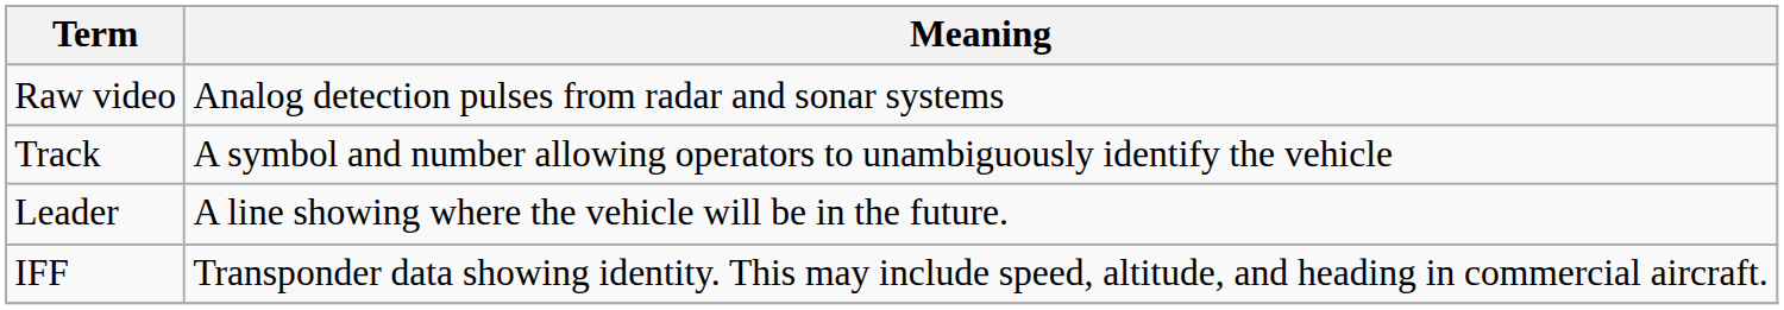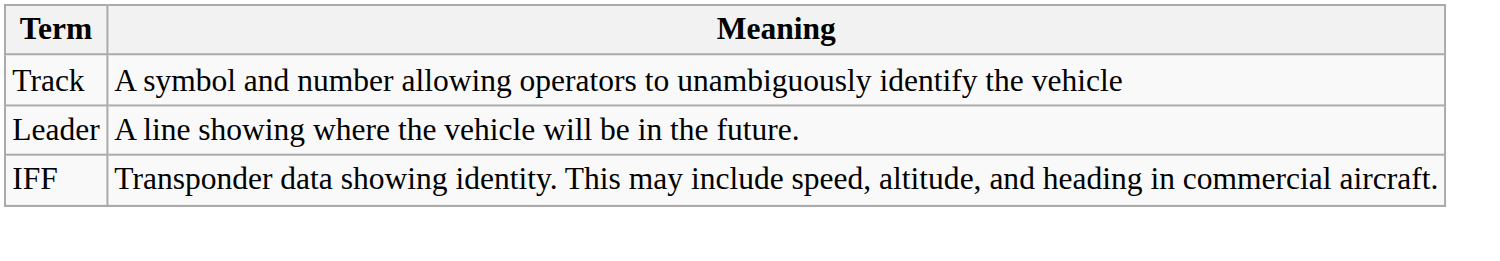- row: Raw video | Analog detection pulses from radar and sonar systems
